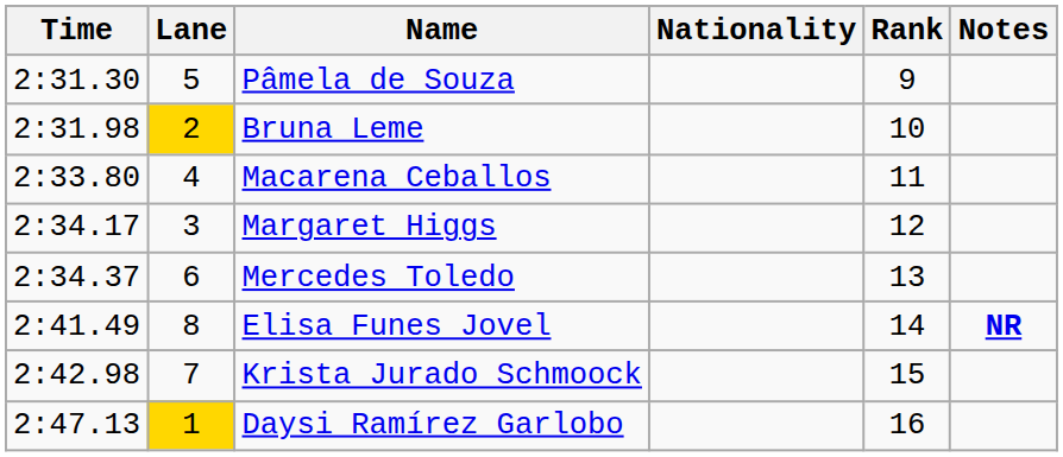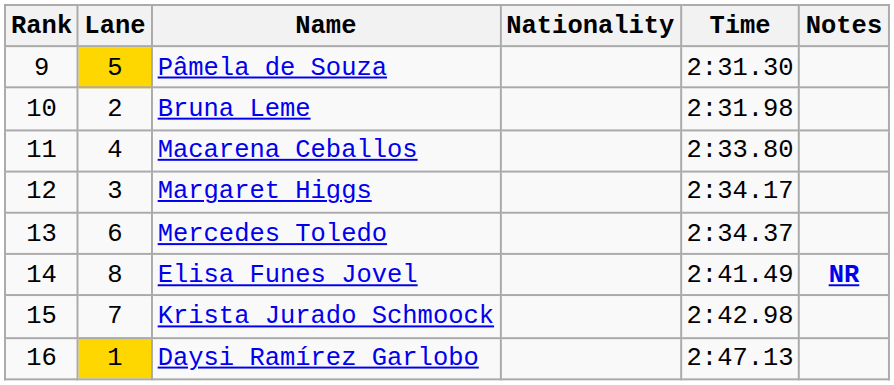columns swapped: Rank <-> Time
Pâmela de Souza | Lane: no background -> gold background
Bruna Leme | Lane: gold background -> no background
